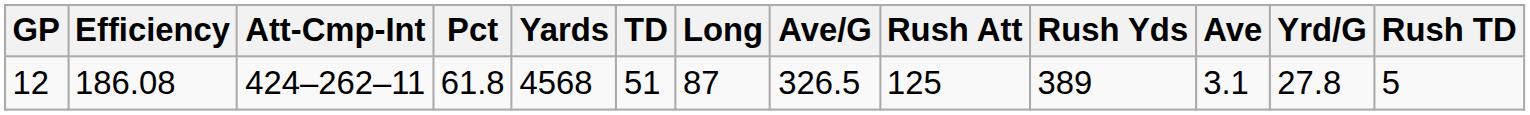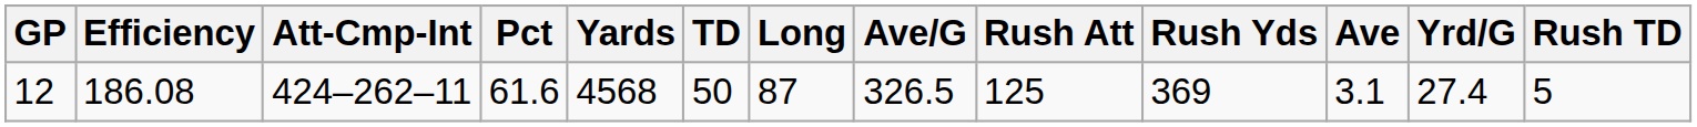12 | Pct: 61.8 -> 61.6
12 | TD: 51 -> 50
12 | Rush Yds: 389 -> 369
12 | Yrd/G: 27.8 -> 27.4
